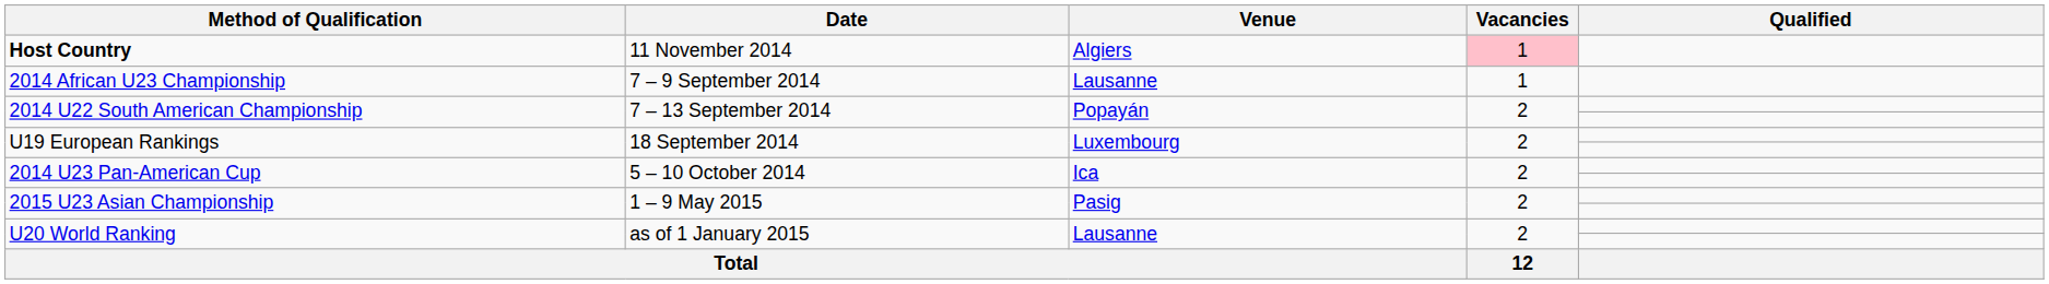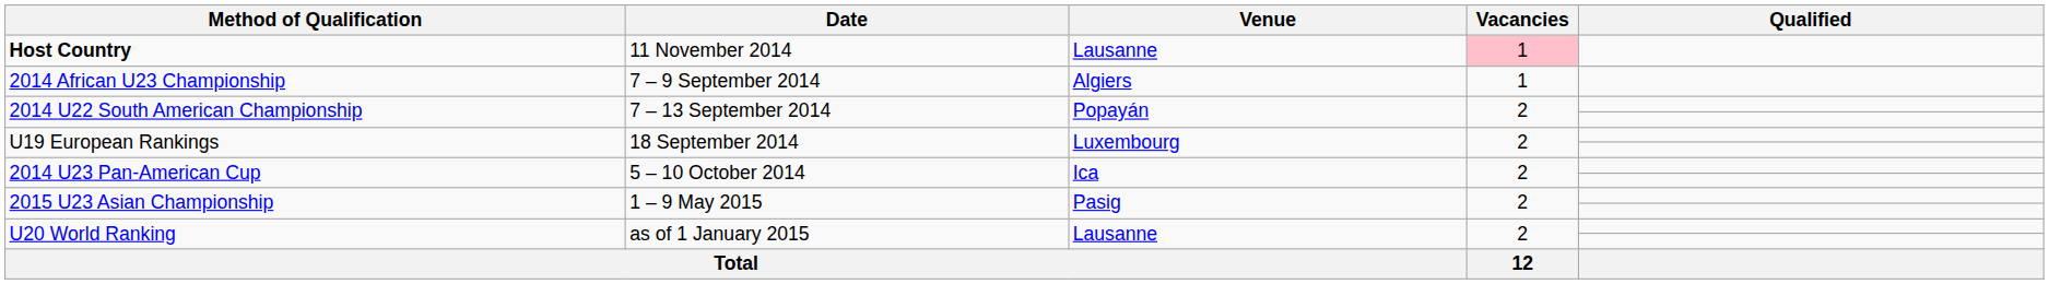Host Country | Venue: Algiers -> Lausanne
2014 African U23 Championship | Venue: Lausanne -> Algiers
